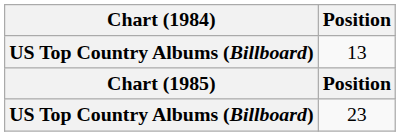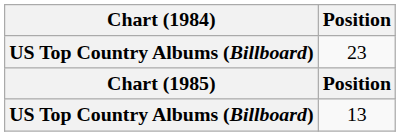rows swapped: 13 <-> 23
